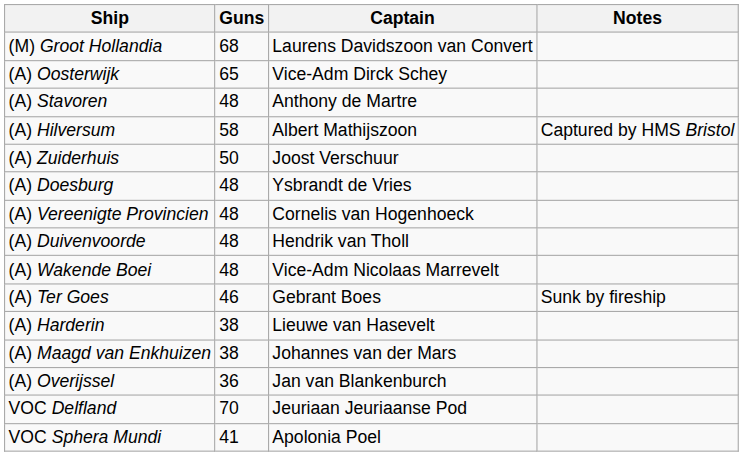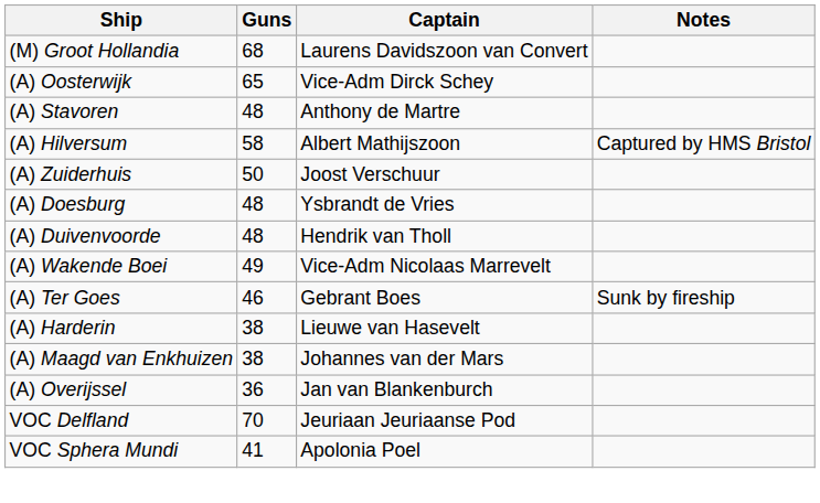- row: (A) Vereenigte Provincien | 48 | Cornelis van Hogenhoeck
(A) Wakende Boei | Guns: 48 -> 49
